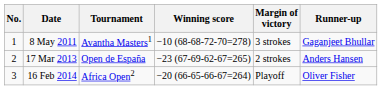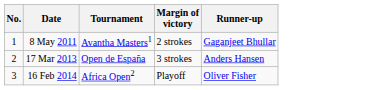- column: Winning score | −10 (68-68-72-70=278) | −23 (67-69-62-67=265) | −20 (66-65-66-67=264)
8 May 2011 | Margin of victory: 3 strokes -> 2 strokes
17 Mar 2013 | Margin of victory: 2 strokes -> 3 strokes
